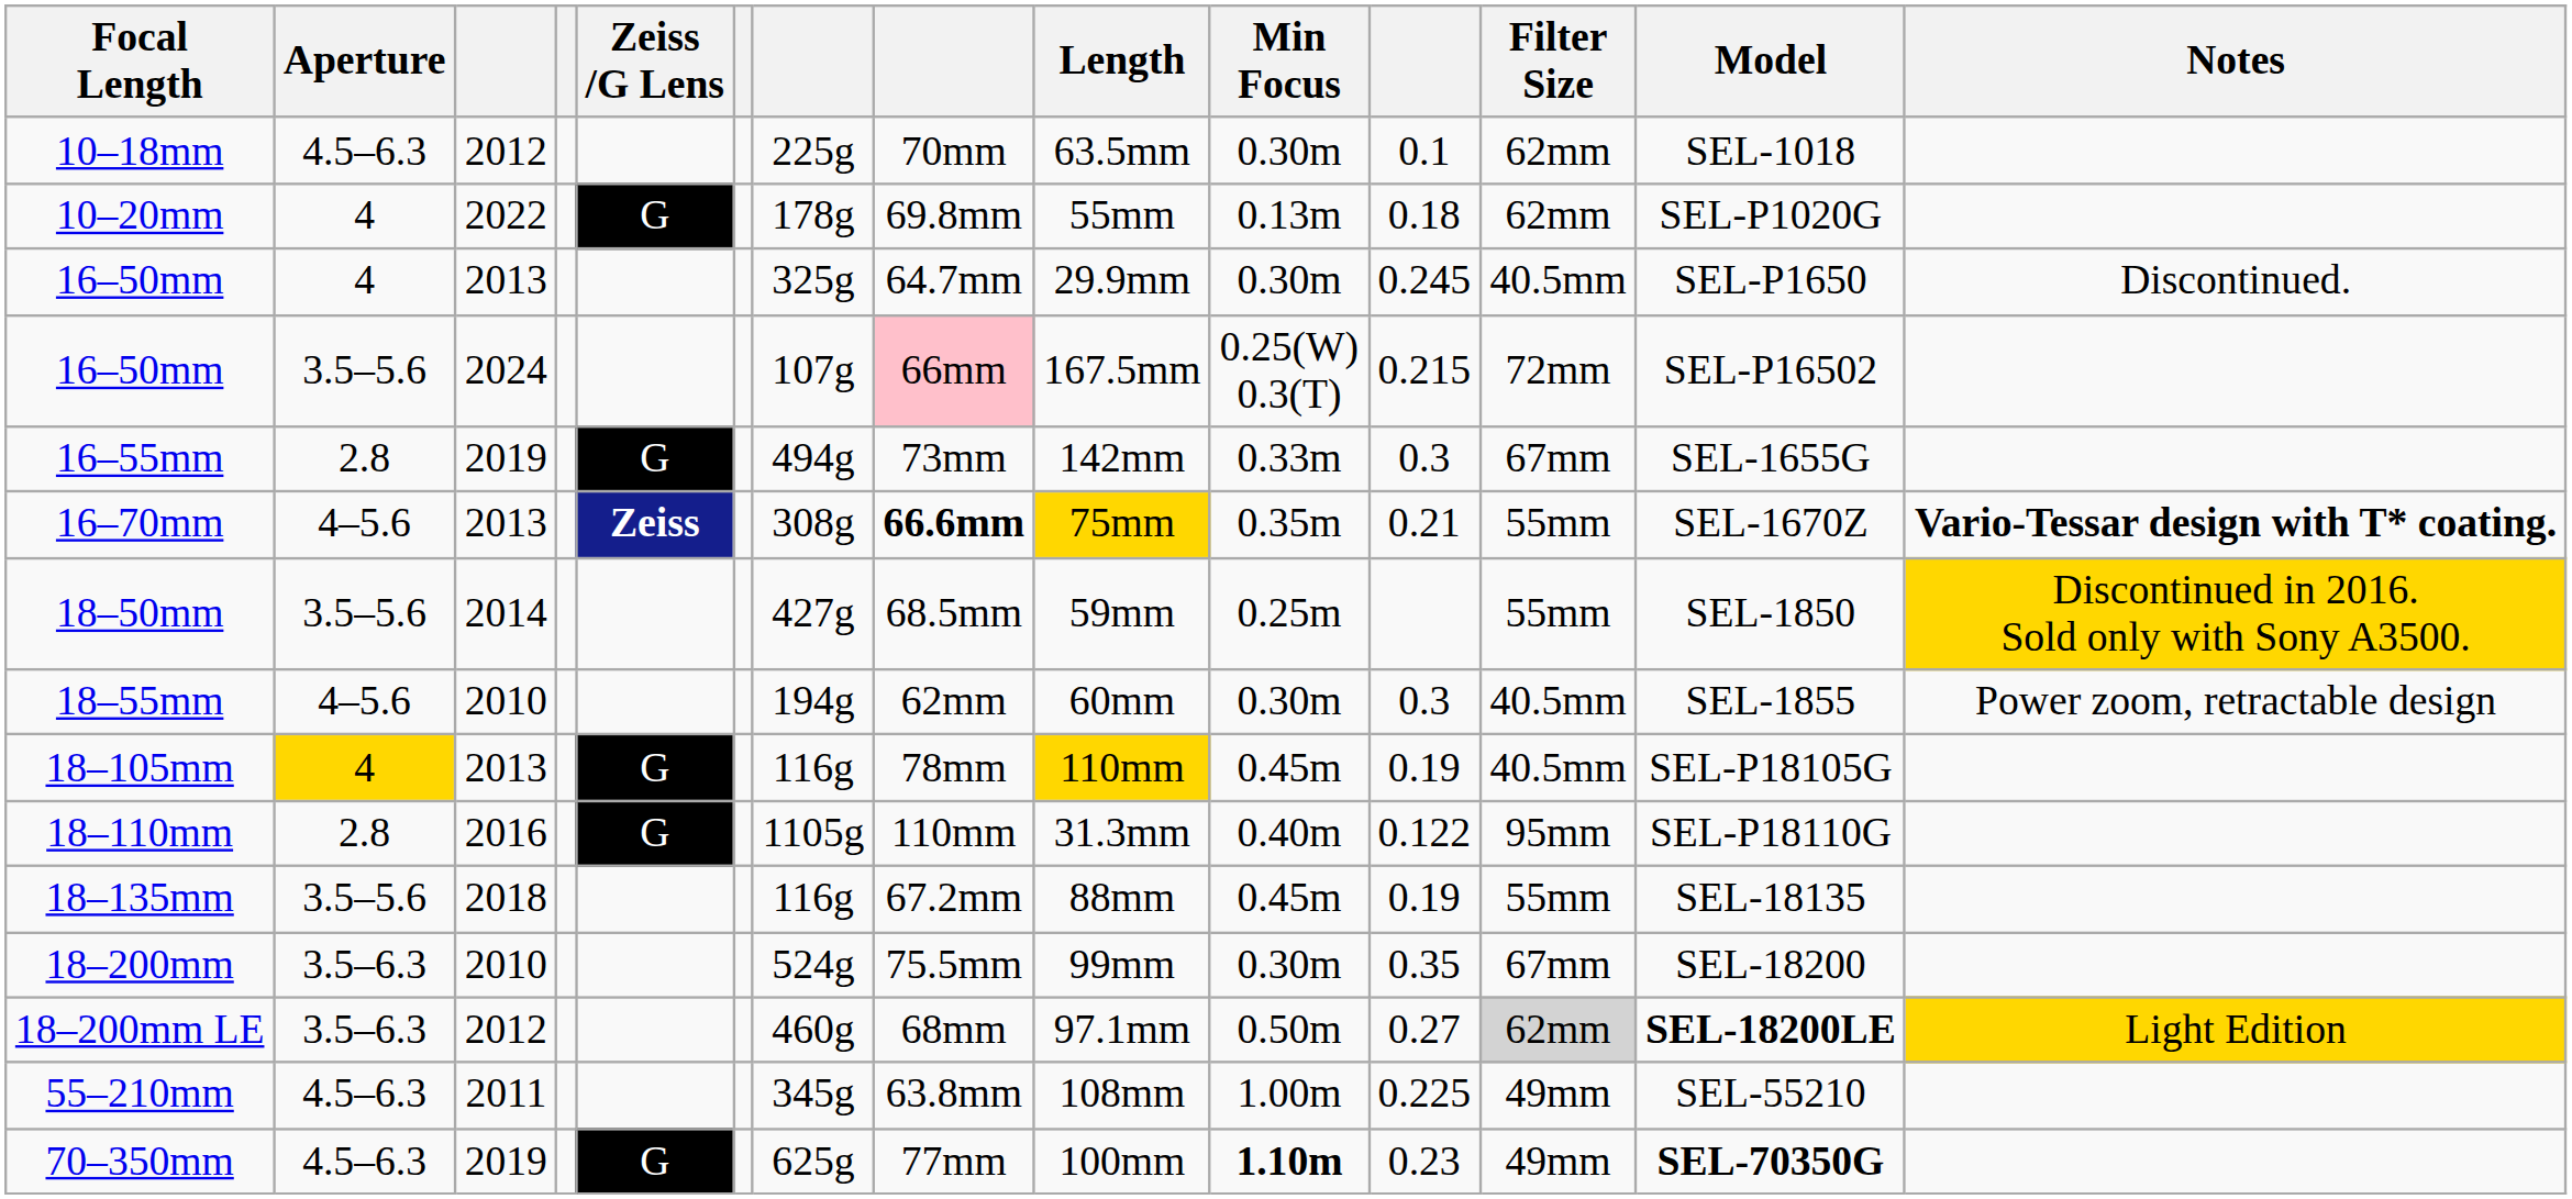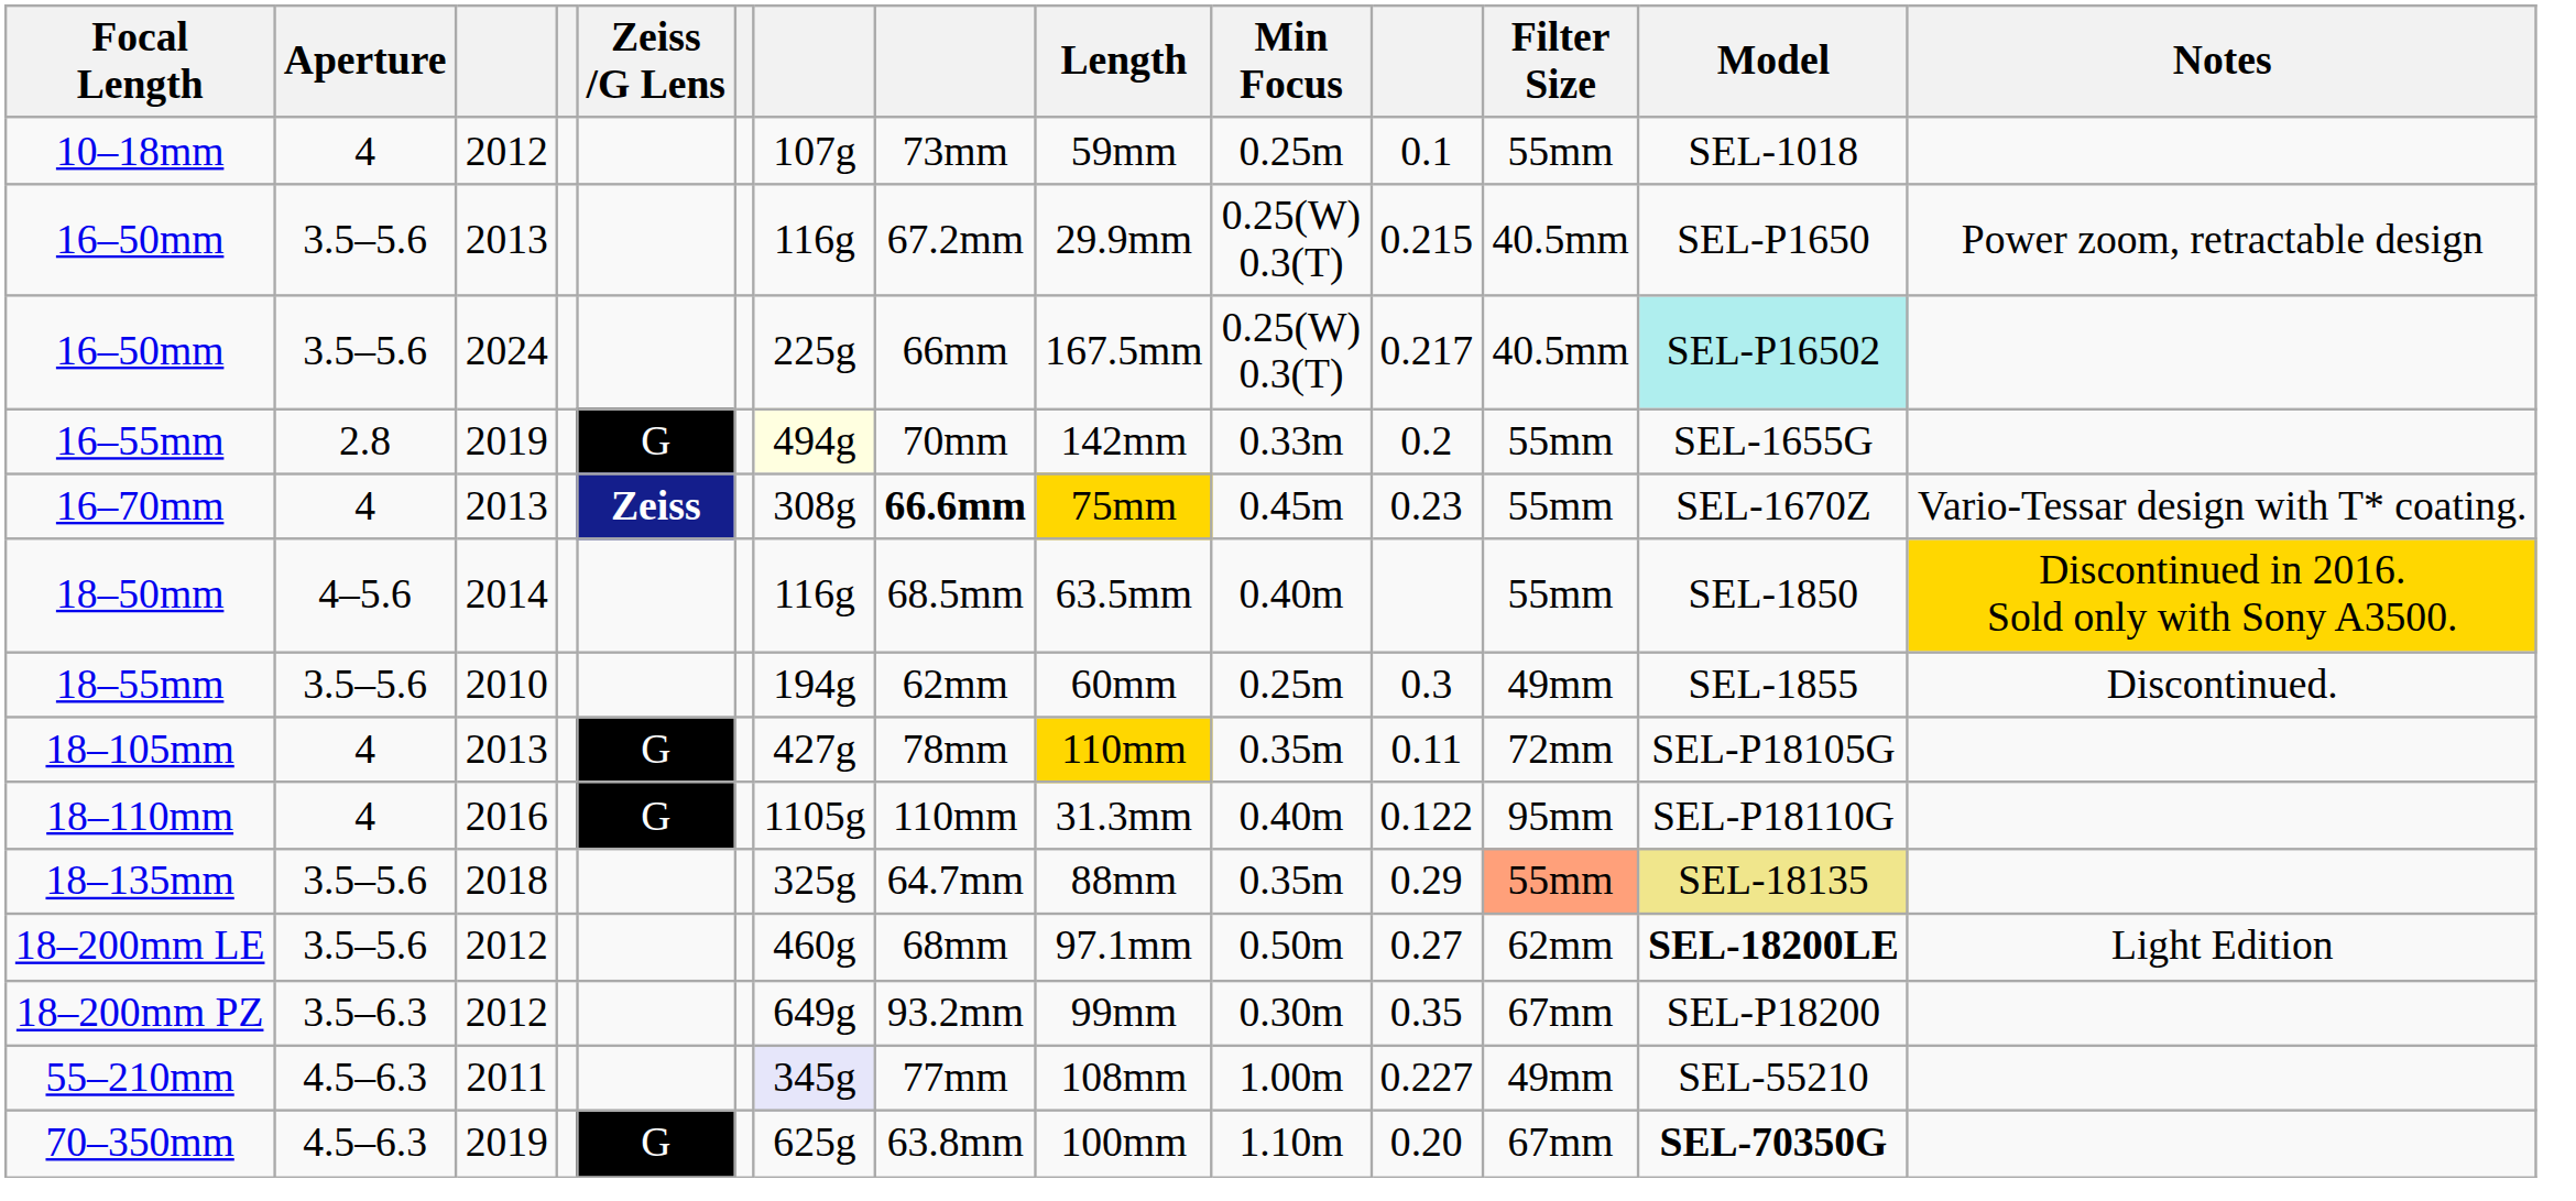10–18mm | Aperture: 4.5–6.3 -> 4
10–18mm | column 7: 225g -> 107g
10–18mm | column 8: 70mm -> 73mm
10–18mm | Length: 63.5mm -> 59mm
10–18mm | Min Focus: 0.30m -> 0.25m
10–18mm | Filter Size: 62mm -> 55mm
- row: 10–20mm | 4 | 2022 | G | 178g | 69.8mm | 55mm | 0.13m | 0.18 | 62mm | SEL-P1020G
16–50mm / 2013 | Aperture: 4 -> 3.5–5.6
16–50mm / 2013 | column 7: 325g -> 116g
16–50mm / 2013 | column 8: 64.7mm -> 67.2mm
16–50mm / 2013 | Min Focus: 0.30m -> 0.25(W) 0.3(T)
16–50mm / 2013 | column 11: 0.245 -> 0.215
16–50mm / 2013 | Notes: Discontinued. -> Power zoom, retractable design
16–50mm / 2024 | column 7: 107g -> 225g
16–50mm / 2024 | column 8: pink background -> no background
16–50mm / 2024 | column 11: 0.215 -> 0.217
16–50mm / 2024 | Filter Size: 72mm -> 40.5mm
16–50mm / 2024 | Model: no background -> paleturquoise background
16–55mm | column 7: no background -> lightyellow background
16–55mm | column 8: 73mm -> 70mm
16–55mm | column 11: 0.3 -> 0.2
16–55mm | Filter Size: 67mm -> 55mm
16–70mm | Aperture: 4–5.6 -> 4
16–70mm | Min Focus: 0.35m -> 0.45m
16–70mm | column 11: 0.21 -> 0.23
16–70mm | Notes: bold -> normal
18–50mm | Aperture: 3.5–5.6 -> 4–5.6
18–50mm | column 7: 427g -> 116g
18–50mm | Length: 59mm -> 63.5mm
18–50mm | Min Focus: 0.25m -> 0.40m
18–55mm | Aperture: 4–5.6 -> 3.5–5.6
18–55mm | Min Focus: 0.30m -> 0.25m
18–55mm | Filter Size: 40.5mm -> 49mm
18–55mm | Notes: Power zoom, retractable design -> Discontinued.
18–105mm | Aperture: gold background -> no background
18–105mm | column 7: 116g -> 427g
18–105mm | Min Focus: 0.45m -> 0.35m
18–105mm | column 11: 0.19 -> 0.11
18–105mm | Filter Size: 40.5mm -> 72mm
18–110mm | Aperture: 2.8 -> 4
18–135mm | column 7: 116g -> 325g
18–135mm | column 8: 67.2mm -> 64.7mm
18–135mm | Min Focus: 0.45m -> 0.35m
18–135mm | column 11: 0.19 -> 0.29
18–135mm | Filter Size: no background -> lightsalmon background
18–135mm | Model: no background -> khaki background
- row: 18–200mm | 3.5–6.3 | 2010 | 524g | 75.5mm | 99mm | 0.30m | 0.35 | 67mm | SEL-18200
18–200mm LE | Aperture: 3.5–6.3 -> 3.5–5.6
18–200mm LE | Filter Size: lightgrey background -> no background
18–200mm LE | Notes: gold background -> no background
+ row: 18–200mm PZ | 3.5–6.3 | 2012 | 649g | 93.2mm | 99mm | 0.30m | 0.35 | 67mm | SEL-P18200
55–210mm | column 7: no background -> lavender background
55–210mm | column 8: 63.8mm -> 77mm
55–210mm | column 11: 0.225 -> 0.227
70–350mm | column 8: 77mm -> 63.8mm
70–350mm | Min Focus: bold -> normal
70–350mm | column 11: 0.23 -> 0.20
70–350mm | Filter Size: 49mm -> 67mm
